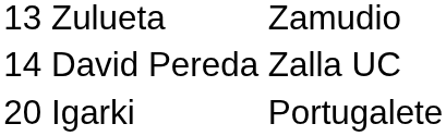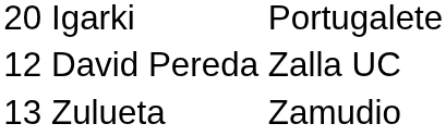rows swapped: Igarki <-> Zulueta
David Pereda | column 1: 14 -> 12
